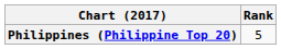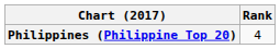Philippines (Philippine Top 20) | Rank: 5 -> 4
